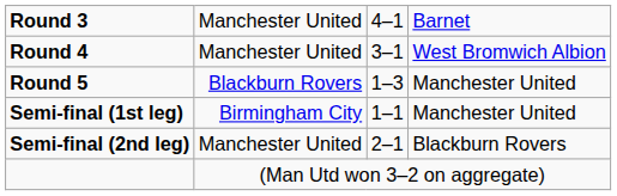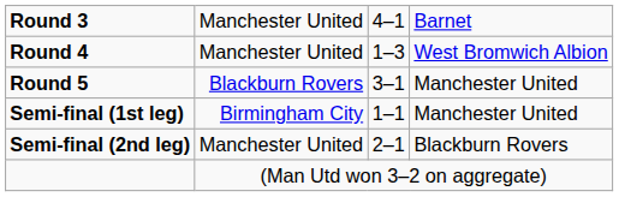Round 4 | column 3: 3–1 -> 1–3
Round 5 | column 3: 1–3 -> 3–1
